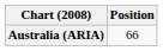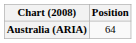Australia (ARIA) | Position: 66 -> 64
